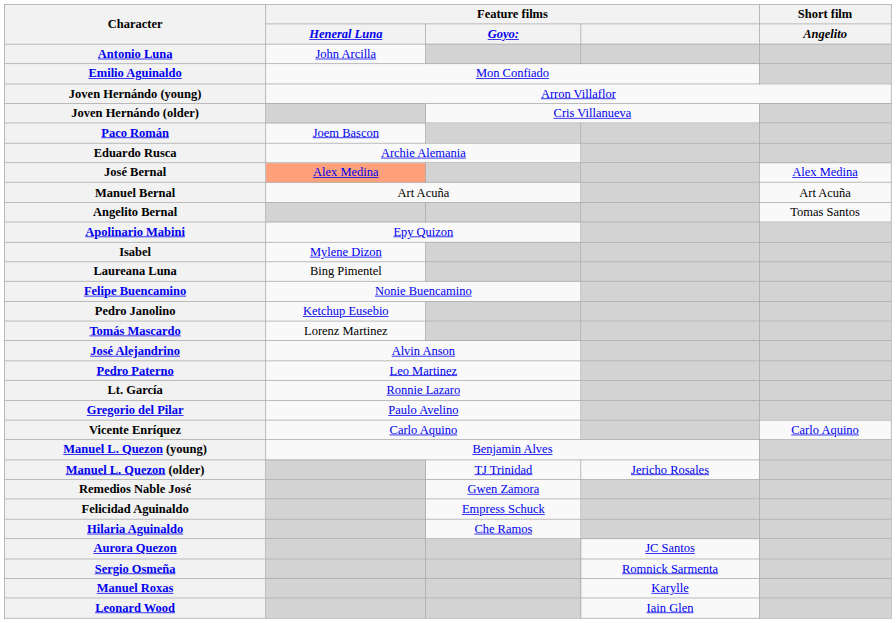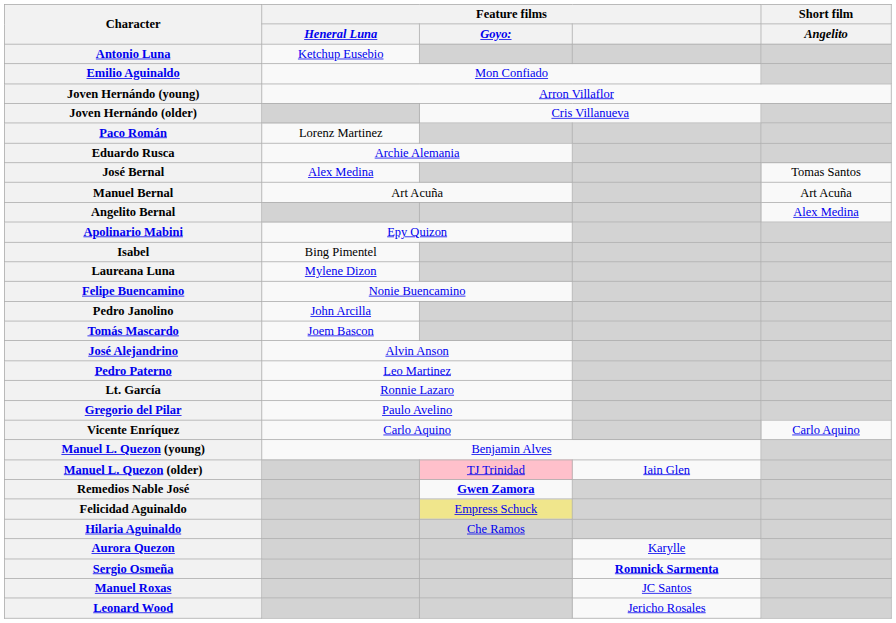Antonio Luna | Feature films / Heneral Luna: John Arcilla -> Ketchup Eusebio
Paco Román | Feature films / Heneral Luna: Joem Bascon -> Lorenz Martinez
José Bernal | Feature films / Heneral Luna: lightsalmon background -> no background
José Bernal | Short film / Angelito: Alex Medina -> Tomas Santos
Angelito Bernal | Short film / Angelito: Tomas Santos -> Alex Medina
Isabel | Feature films / Heneral Luna: Mylene Dizon -> Bing Pimentel
Laureana Luna | Feature films / Heneral Luna: Bing Pimentel -> Mylene Dizon
Pedro Janolino | Feature films / Heneral Luna: Ketchup Eusebio -> John Arcilla
Tomás Mascardo | Feature films / Heneral Luna: Lorenz Martinez -> Joem Bascon
Manuel L. Quezon (older) | Feature films / Goyo:: no background -> pink background
Manuel L. Quezon (older) | Feature films: Jericho Rosales -> Iain Glen
Remedios Nable José | Feature films / Goyo:: normal -> bold
Felicidad Aguinaldo | Feature films / Goyo:: no background -> khaki background
Hilaria Aguinaldo | Feature films / Goyo:: no background -> lightgrey background
Aurora Quezon | Feature films: JC Santos -> Karylle
Sergio Osmeña | Feature films: normal -> bold
Manuel Roxas | Feature films: Karylle -> JC Santos
Leonard Wood | Feature films: Iain Glen -> Jericho Rosales
